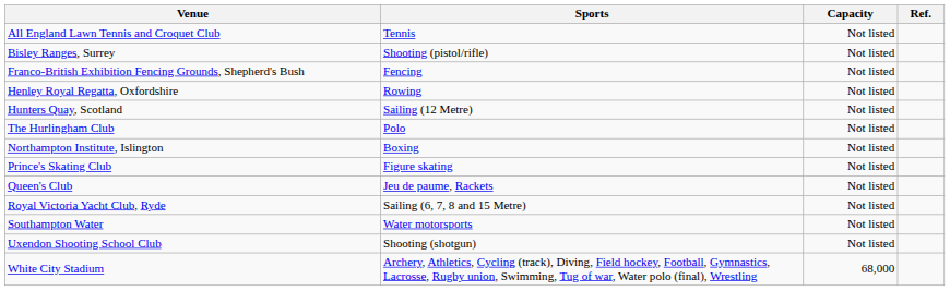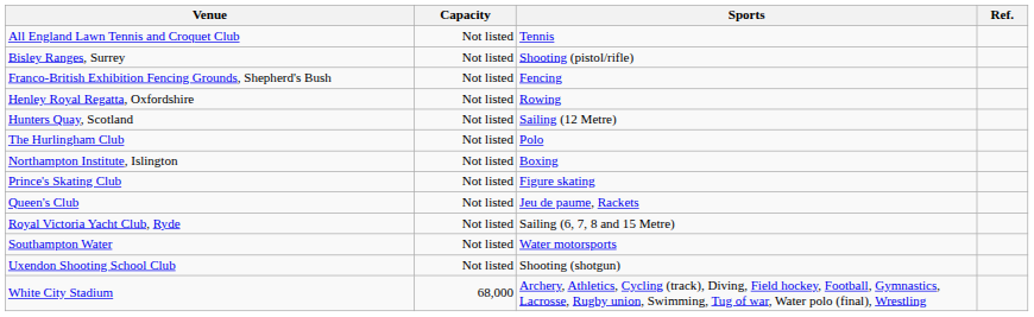columns swapped: Sports <-> Capacity
